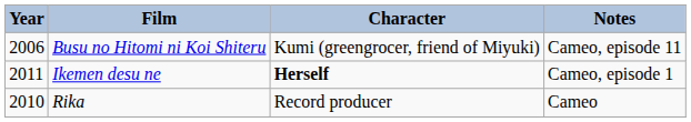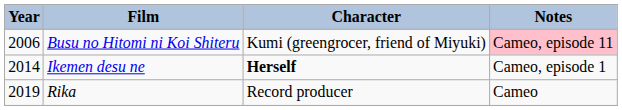Busu no Hitomi ni Koi Shiteru | Notes: no background -> pink background
Ikemen desu ne | Year: 2011 -> 2014
Rika | Year: 2010 -> 2019
